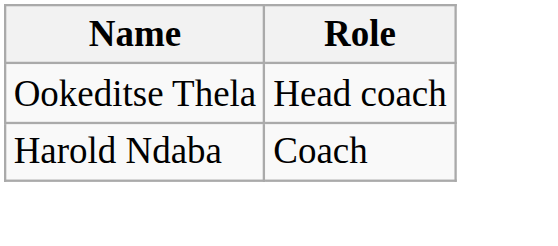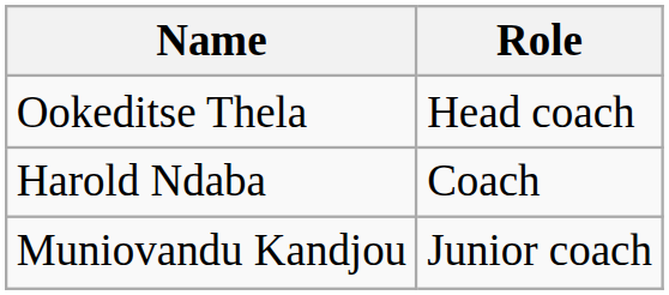+ row: Muniovandu Kandjou | Junior coach
